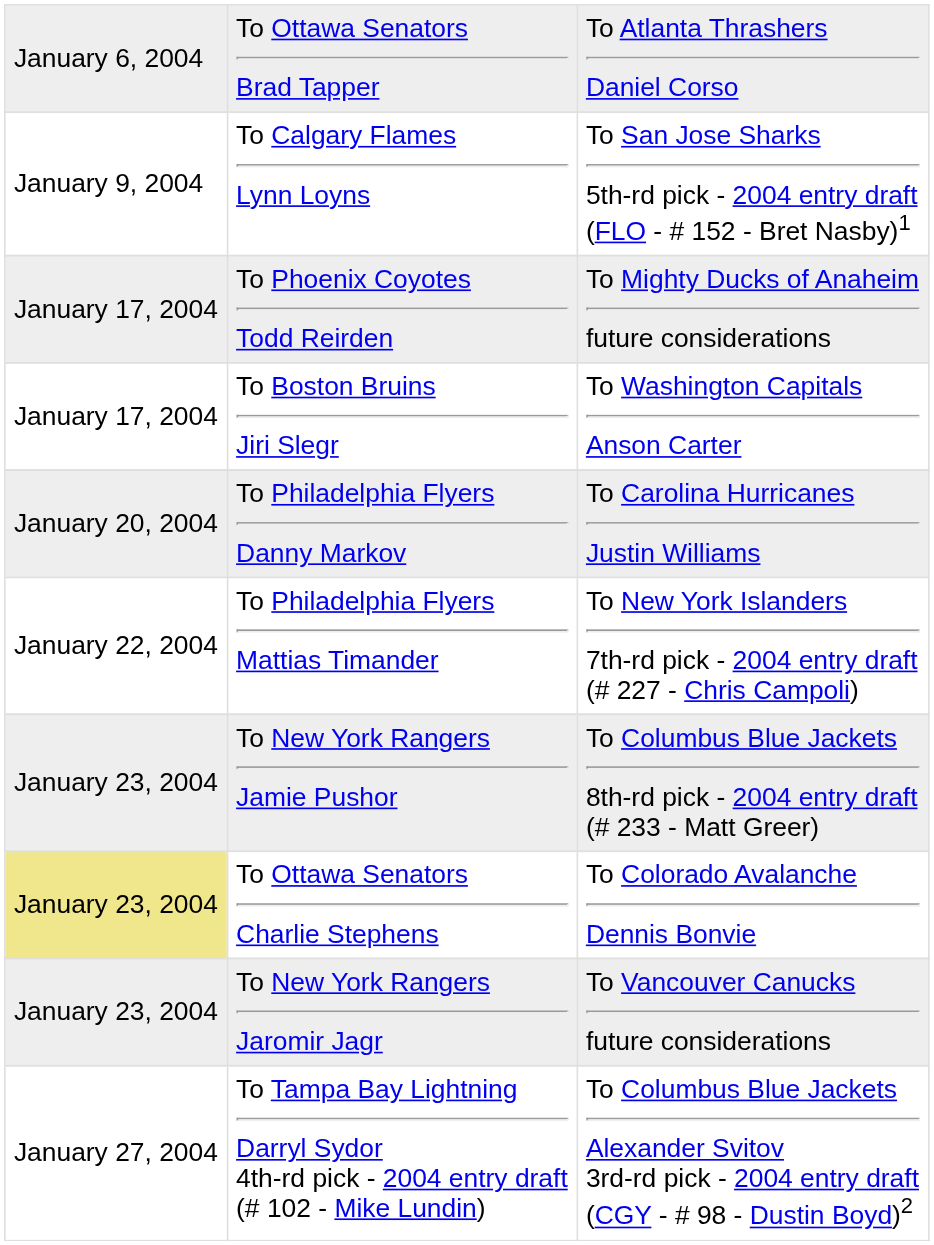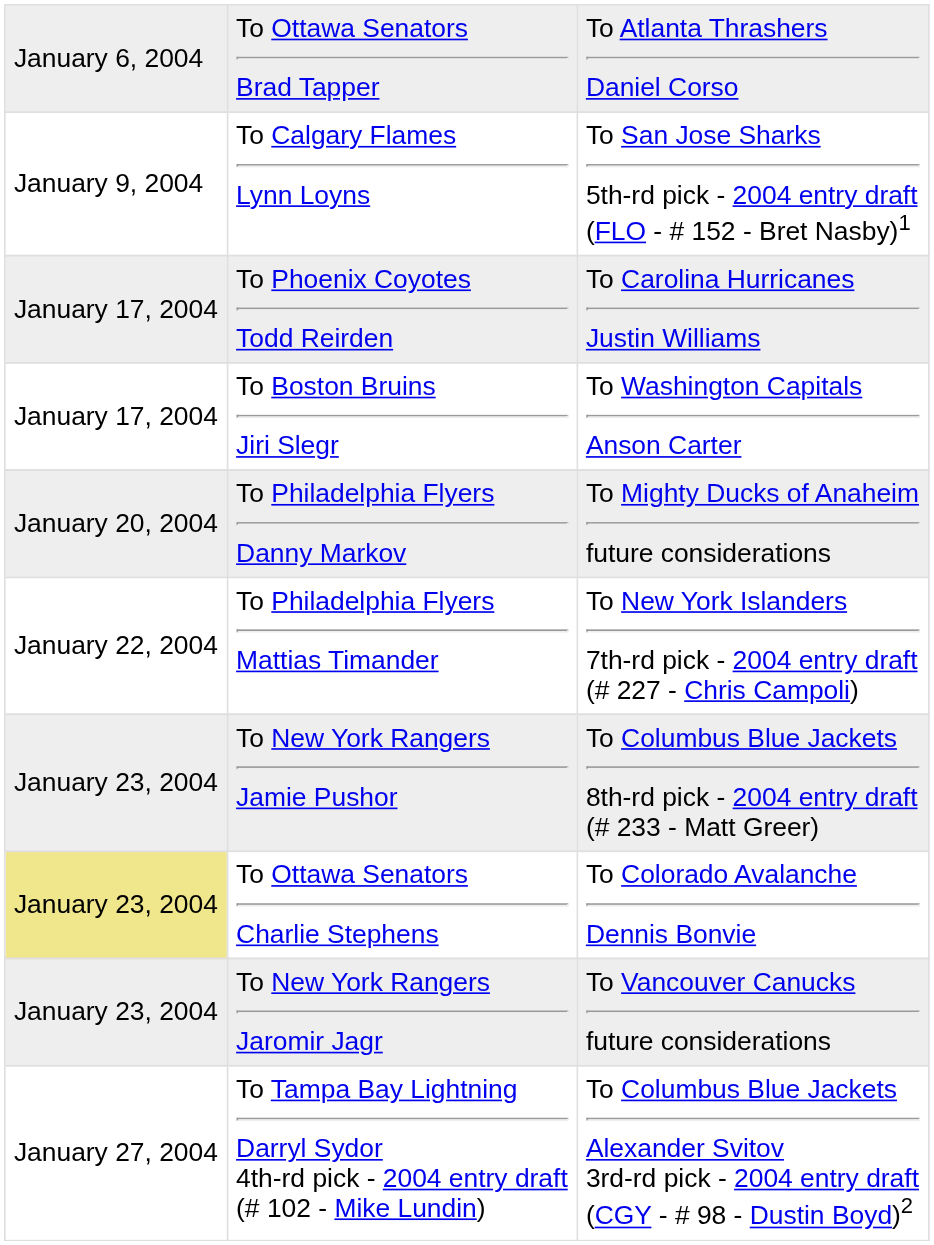To Phoenix Coyotes Todd Reirden | column 3: To Mighty Ducks of Anaheim future considerations -> To Carolina Hurricanes Justin Williams
To Philadelphia Flyers Danny Markov | column 3: To Carolina Hurricanes Justin Williams -> To Mighty Ducks of Anaheim future considerations
